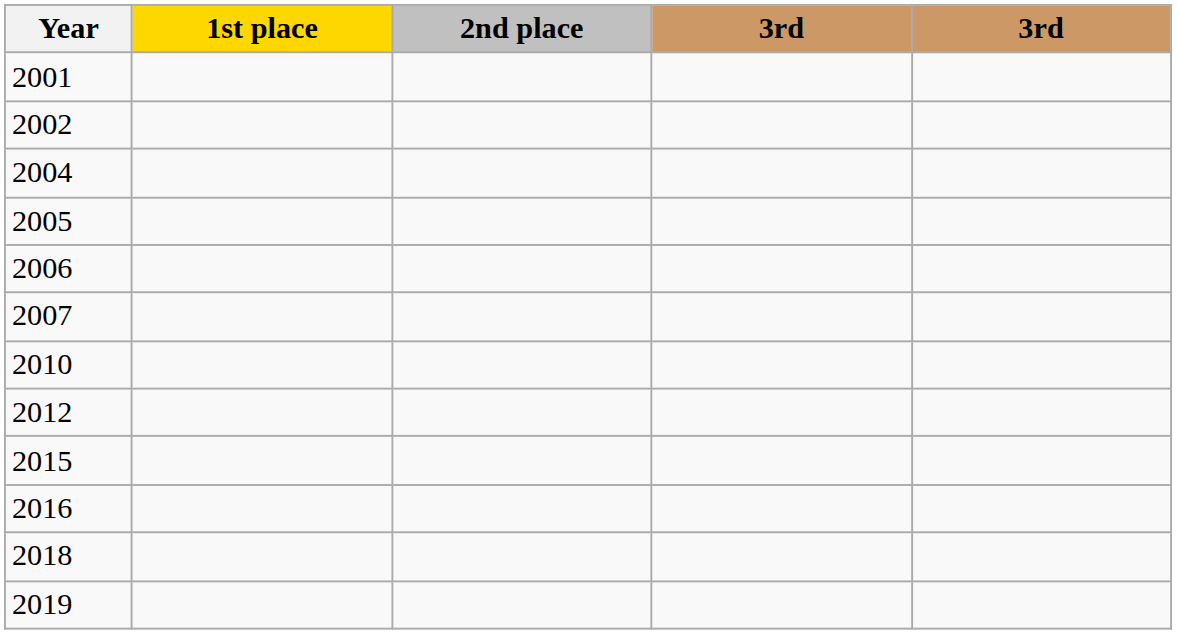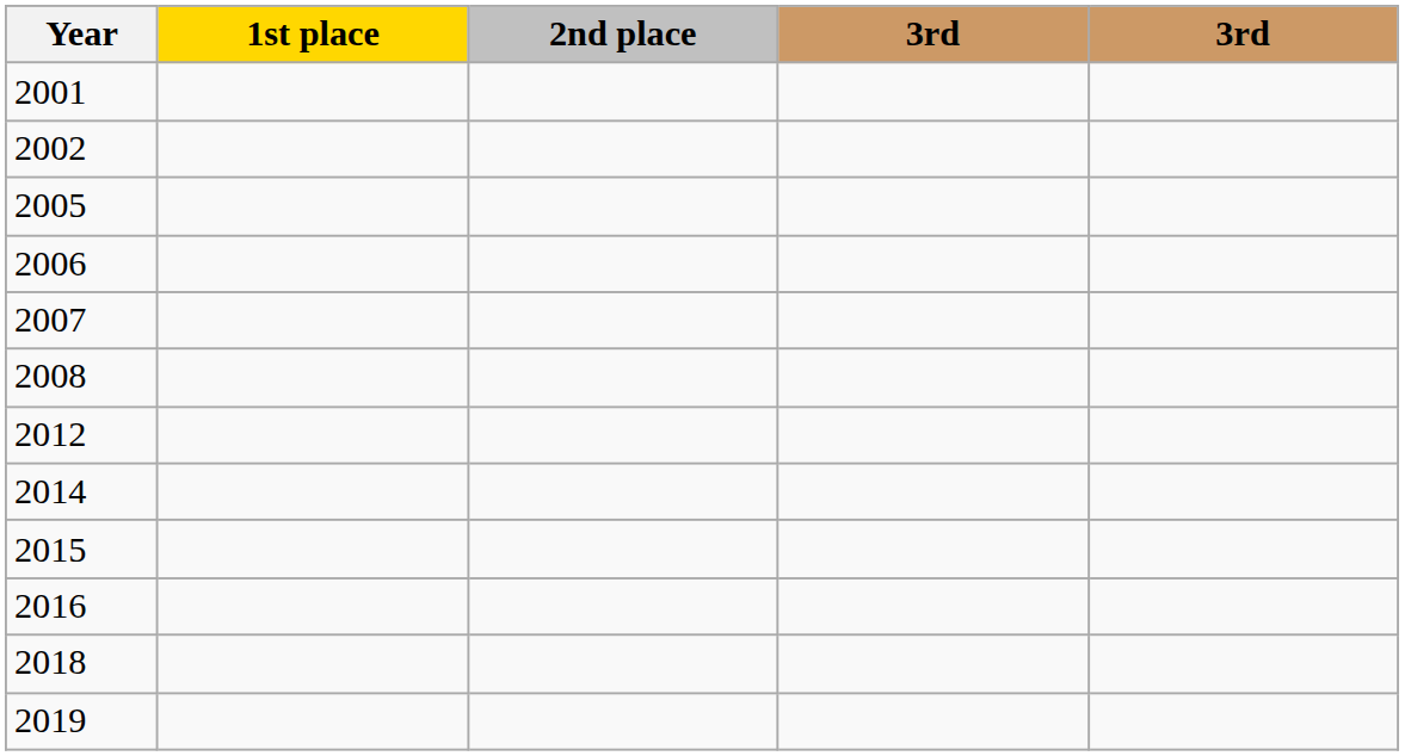- row: 2004
+ row: 2008
- row: 2010
+ row: 2014
